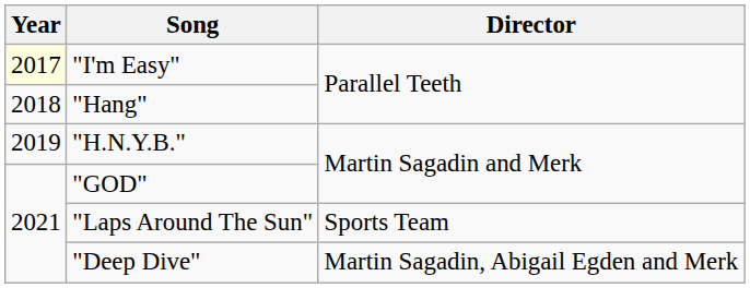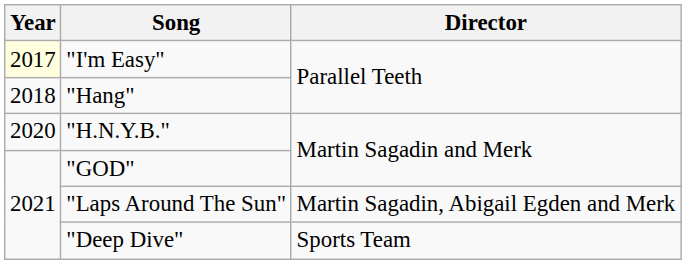"H.N.Y.B." | Year: 2019 -> 2020
"Laps Around The Sun" | Director: Sports Team -> Martin Sagadin, Abigail Egden and Merk
"Deep Dive" | Director: Martin Sagadin, Abigail Egden and Merk -> Sports Team
